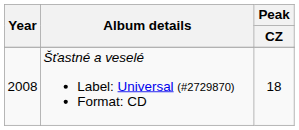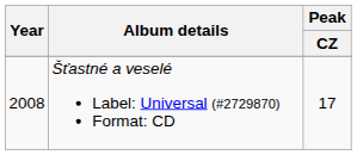Šťastné a veselé Label: Universal (#2729870) Format: CD | Peak / CZ: 18 -> 17
